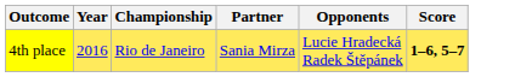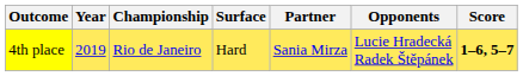+ column: Surface | Hard
4th place | Year: 2016 -> 2019
